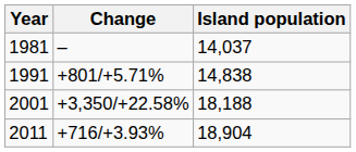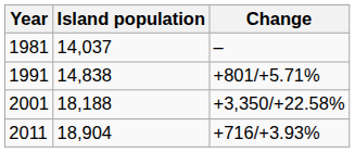columns swapped: Island population <-> Change
